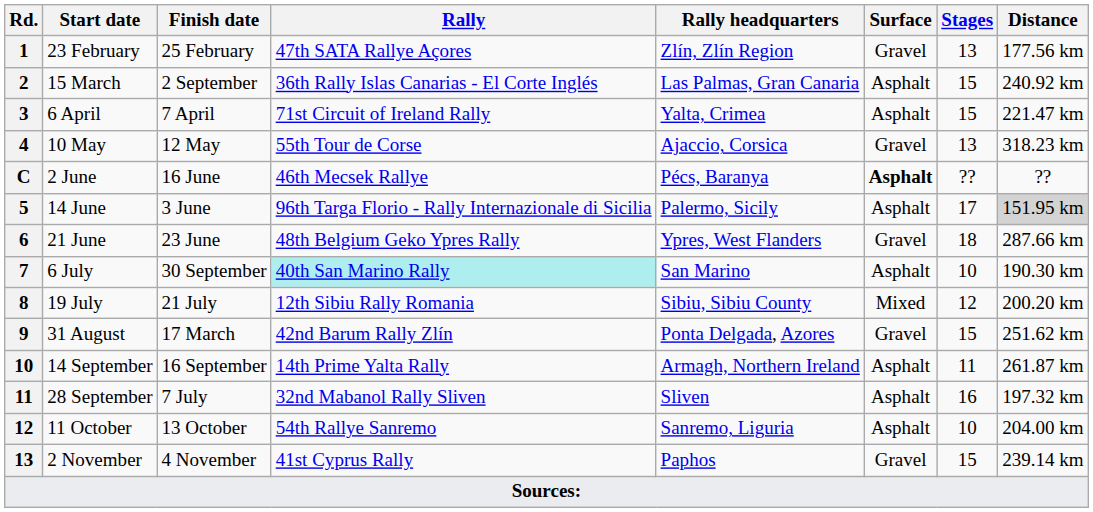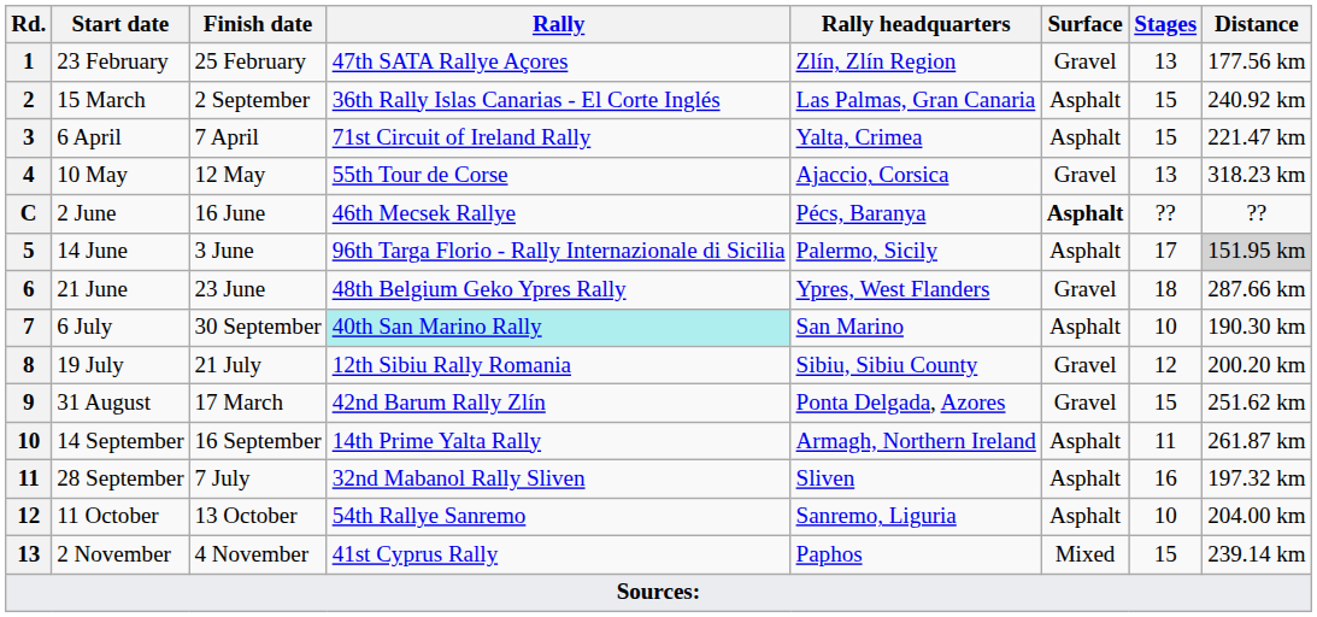19 July | Surface: Mixed -> Gravel
2 November | Surface: Gravel -> Mixed
